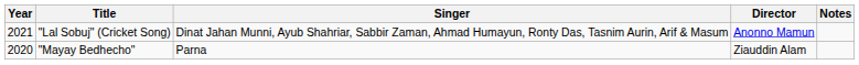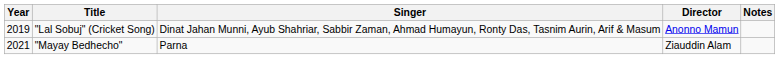"Lal Sobuj" (Cricket Song) | Year: 2021 -> 2019
"Mayay Bedhecho" | Year: 2020 -> 2021
